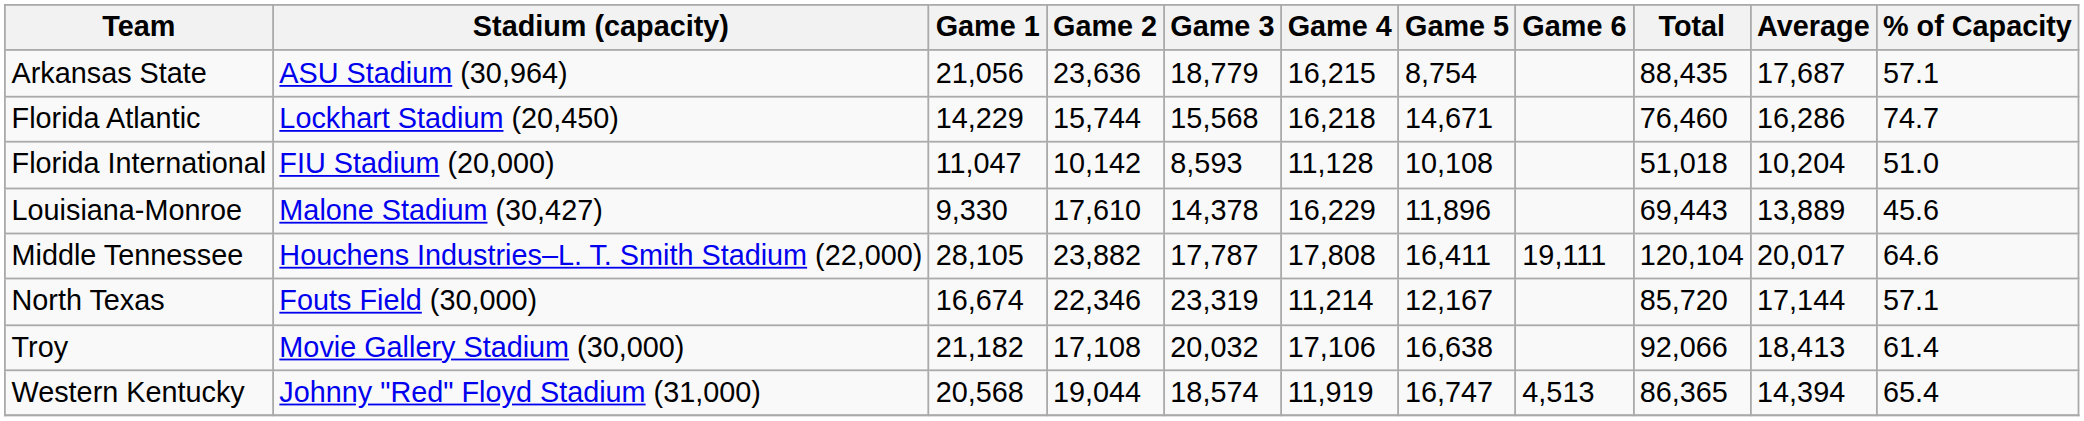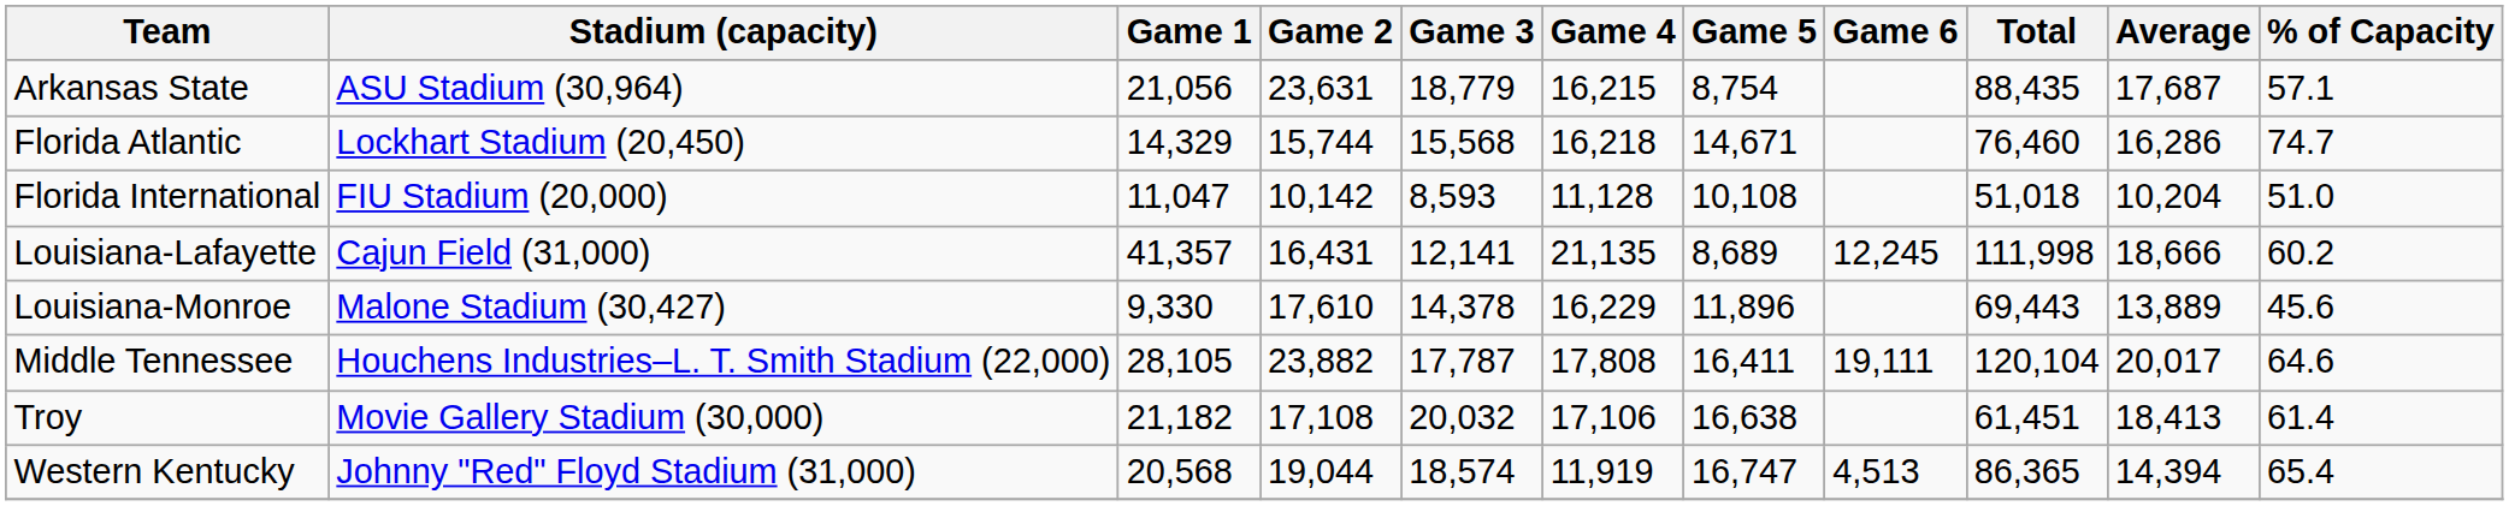Arkansas State | Game 2: 23,636 -> 23,631
Florida Atlantic | Game 1: 14,229 -> 14,329
+ row: Louisiana-Lafayette | Cajun Field (31,000) | 41,357 | 16,431 | 12,141 | 21,135 | 8,689 | 12,245 | 111,998 | 18,666 | 60.2
- row: North Texas | Fouts Field (30,000) | 16,674 | 22,346 | 23,319 | 11,214 | 12,167 | 85,720 | 17,144 | 57.1
Troy | Total: 92,066 -> 61,451
